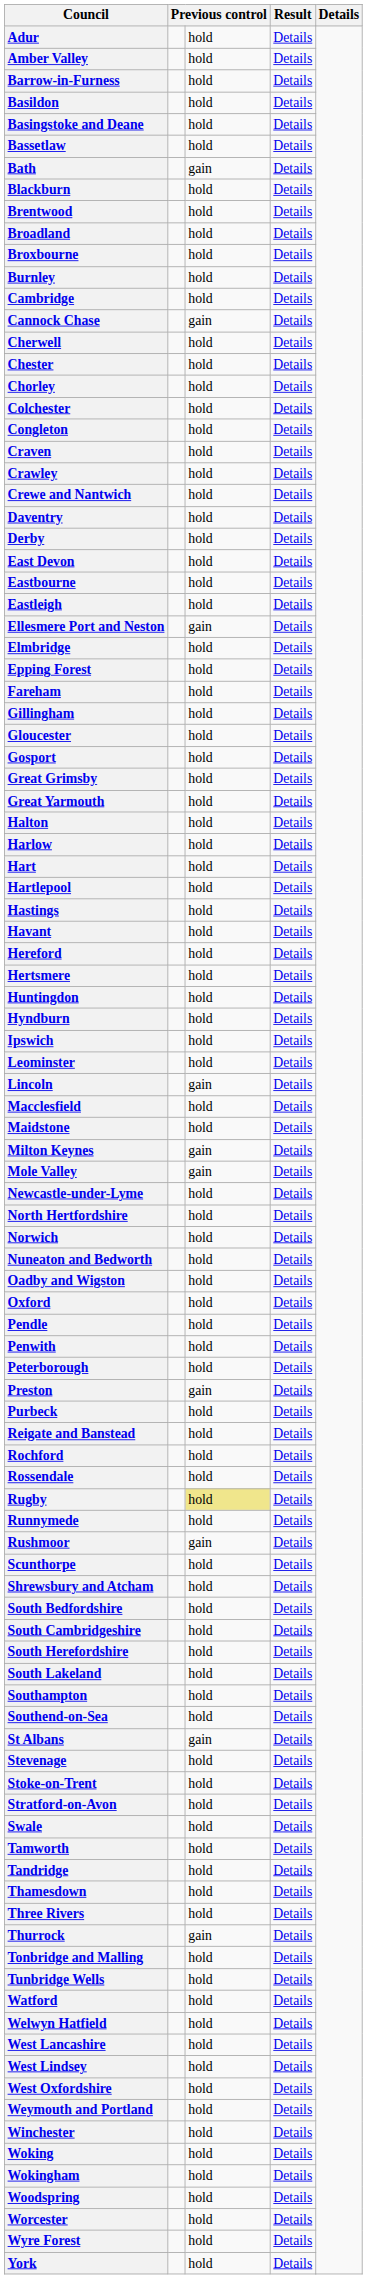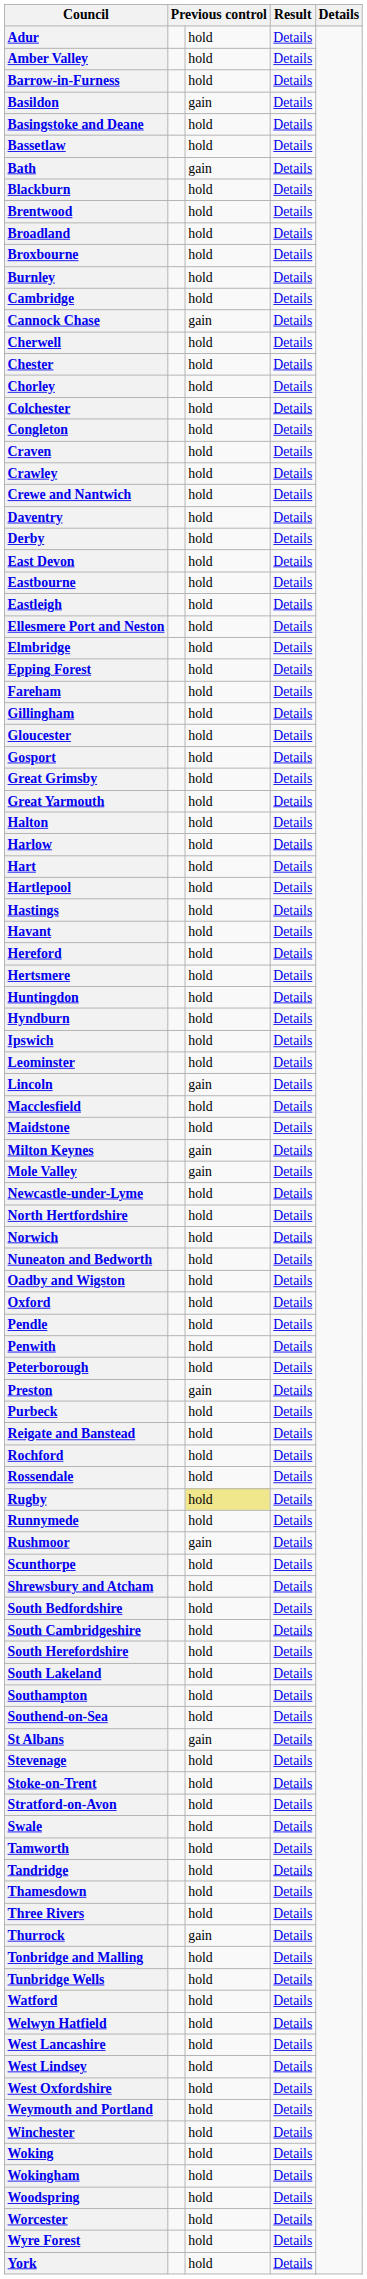Basildon | column 3: hold -> gain
Ellesmere Port and Neston | column 3: gain -> hold
